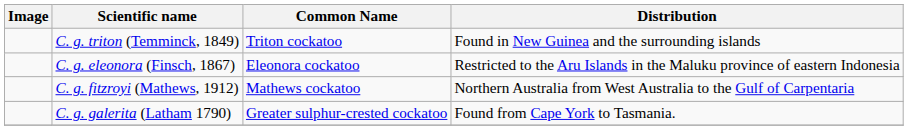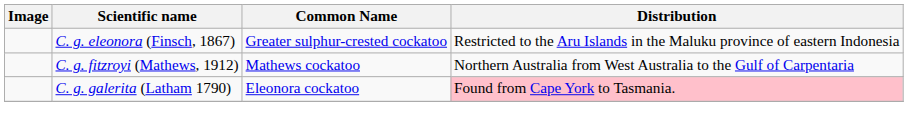- row: C. g. triton (Temminck, 1849) | Triton cockatoo | Found in New Guinea and the surrounding islands
C. g. eleonora (Finsch, 1867) | Common Name: Eleonora cockatoo -> Greater sulphur-crested cockatoo
C. g. galerita (Latham 1790) | Common Name: Greater sulphur-crested cockatoo -> Eleonora cockatoo
C. g. galerita (Latham 1790) | Distribution: no background -> pink background
